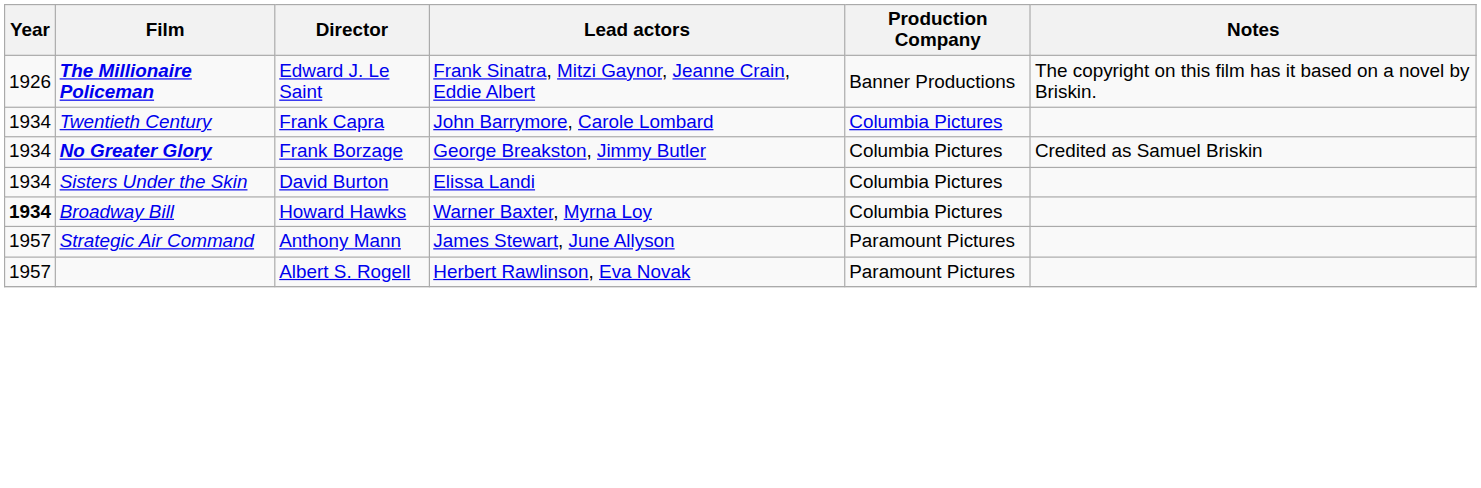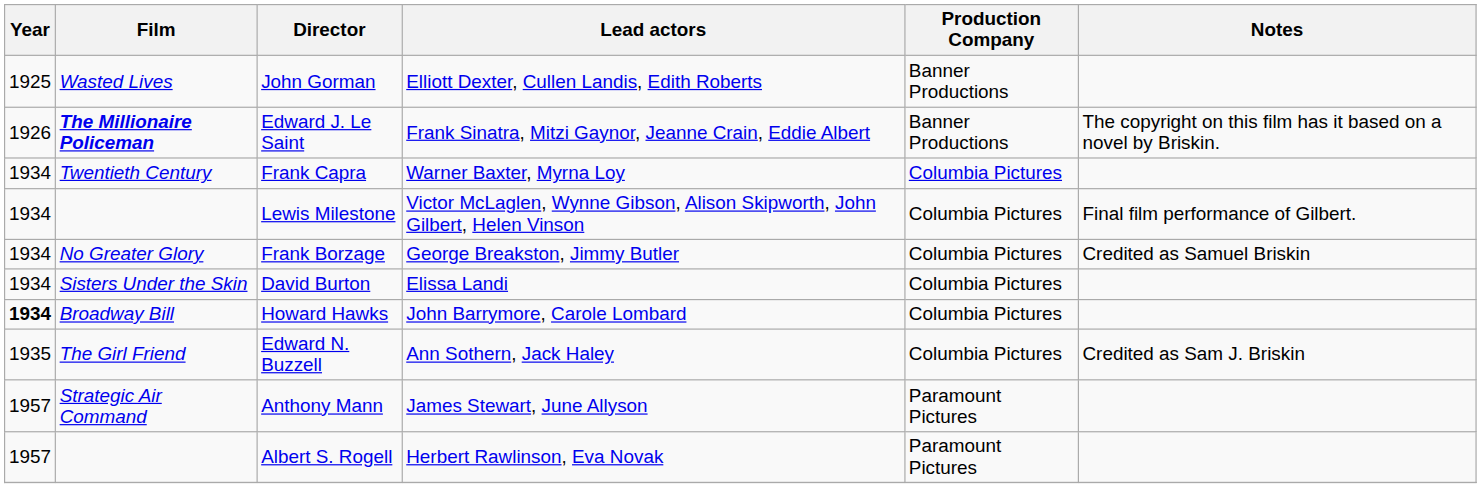+ row: 1925 | Wasted Lives | John Gorman | Elliott Dexter, Cullen Landis, Edith Roberts | Banner Productions
Frank Capra | Lead actors: John Barrymore, Carole Lombard -> Warner Baxter, Myrna Loy
+ row: 1934 | Lewis Milestone | Victor McLaglen, Wynne Gibson, Alison Skipworth, John Gilbert, Helen Vinson | Columbia Pictures | Final film performance of Gilbert.
Frank Borzage | Film: bold -> normal
Howard Hawks | Lead actors: Warner Baxter, Myrna Loy -> John Barrymore, Carole Lombard
+ row: 1935 | The Girl Friend | Edward N. Buzzell | Ann Sothern, Jack Haley | Columbia Pictures | Credited as Sam J. Briskin
